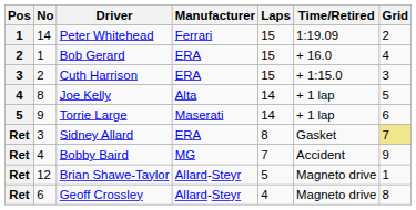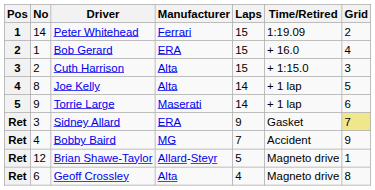Cuth Harrison | Manufacturer: ERA -> Alta
Sidney Allard | Laps: 8 -> 9
Geoff Crossley | Manufacturer: Allard-Steyr -> Alta
